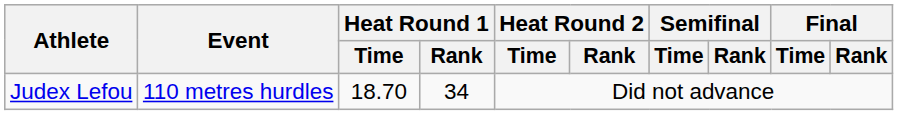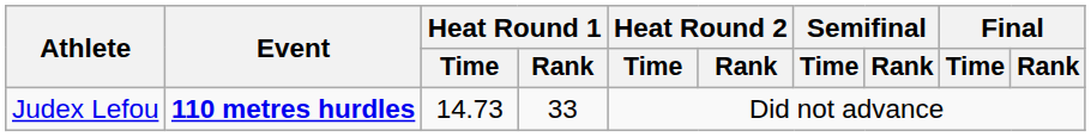Judex Lefou | Event: normal -> bold
Judex Lefou | Heat Round 1 / Time: 18.70 -> 14.73
Judex Lefou | Heat Round 1 / Rank: 34 -> 33
